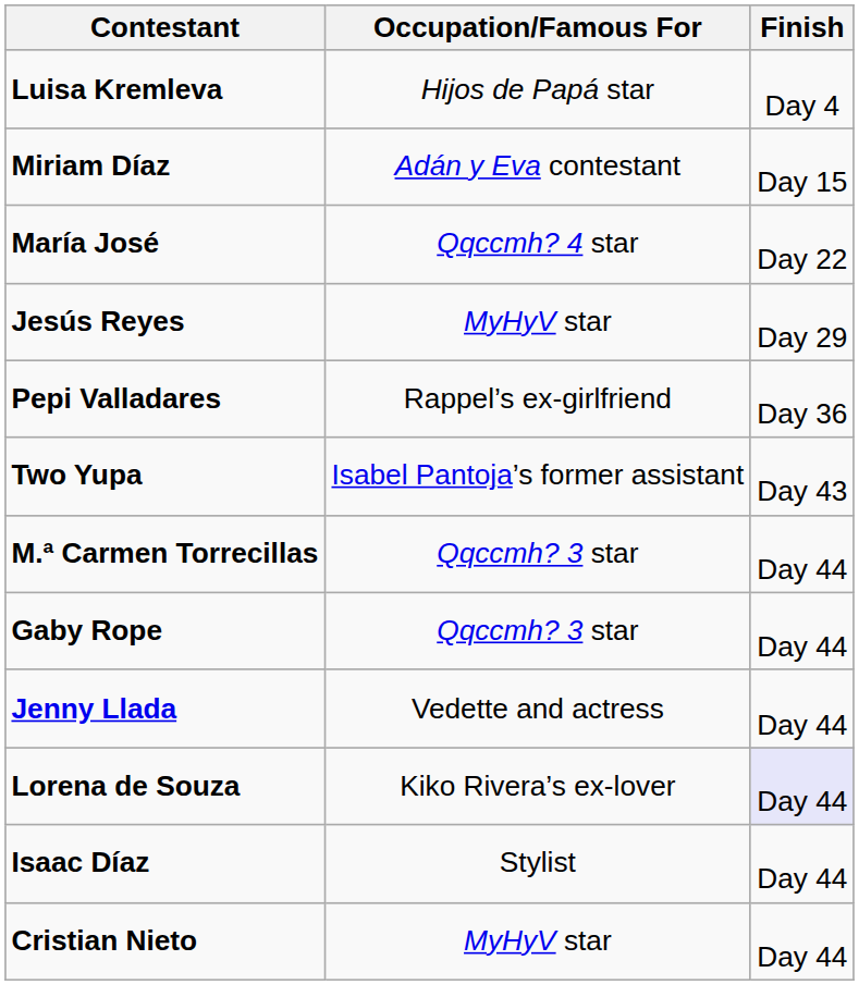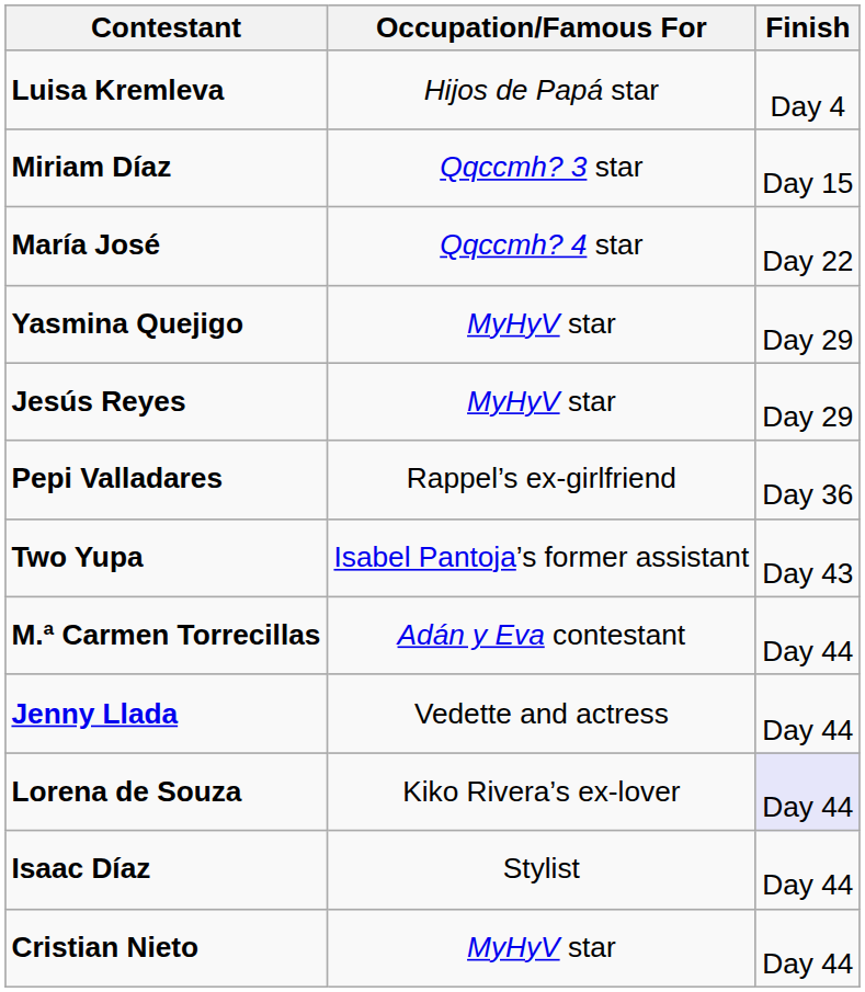Miriam Díaz | Occupation/Famous For: Adán y Eva contestant -> Qqccmh? 3 star
+ row: Yasmina Quejigo | MyHyV star | Day 29
M.ª Carmen Torrecillas | Occupation/Famous For: Qqccmh? 3 star -> Adán y Eva contestant
- row: Gaby Rope | Qqccmh? 3 star | Day 44
